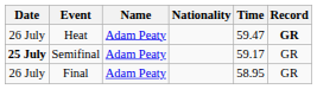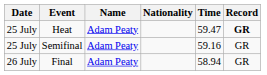Heat | Date: 26 July -> 25 July
Semifinal | Date: bold -> normal
Semifinal | Time: 59.17 -> 59.16
Final | Time: 58.95 -> 58.94
